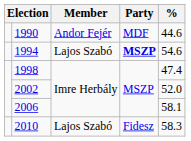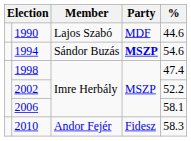1990 | Member: Andor Fejér -> Lajos Szabó
1994 | Member: Lajos Szabó -> Sándor Buzás
2002 | %: 52.0 -> 52.2
2010 | Member: Lajos Szabó -> Andor Fejér
